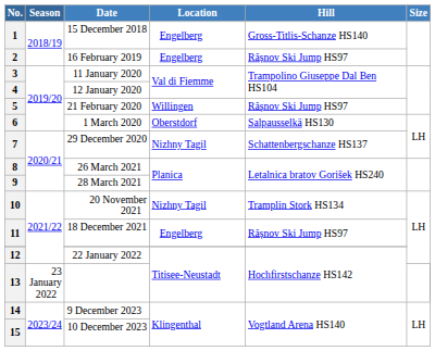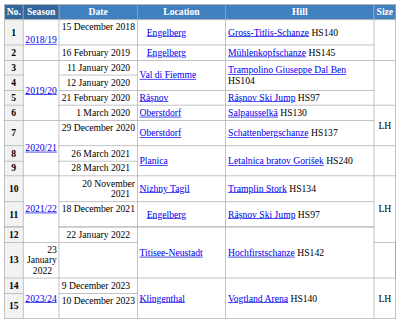2 | Hill: Râșnov Ski Jump HS97 -> Mühlenkopfschanze HS145
5 | Location: Willingen -> Râșnov
7 | Location: Nizhny Tagil -> Oberstdorf
